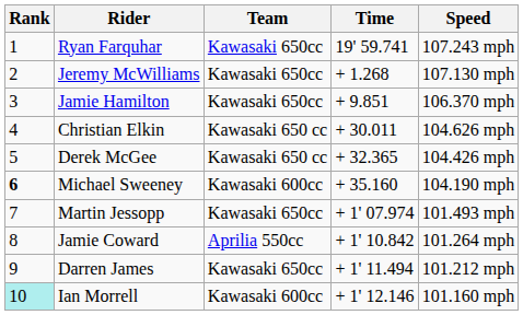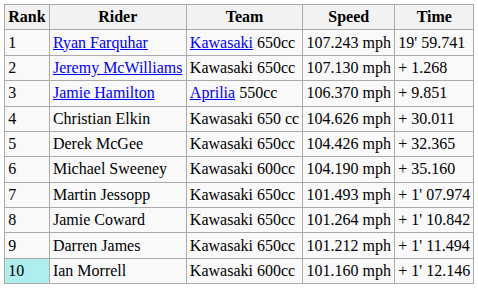columns swapped: Time <-> Speed
Jamie Hamilton | Team: Kawasaki 650cc -> Aprilia 550cc
Derek McGee | Team: Kawasaki 650 cc -> Kawasaki 650cc
Michael Sweeney | Rank: bold -> normal
Jamie Coward | Team: Aprilia 550cc -> Kawasaki 650cc
